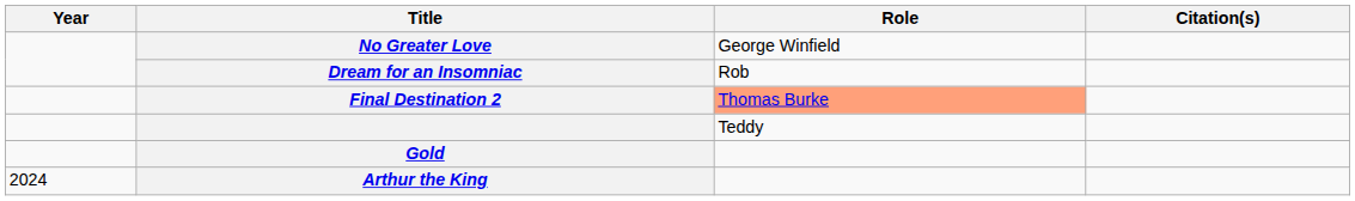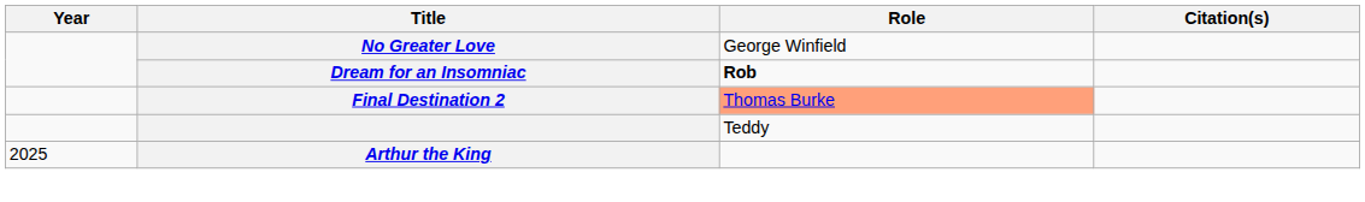Dream for an Insomniac | Role: normal -> bold
- row: Gold
Arthur the King | Year: 2024 -> 2025
